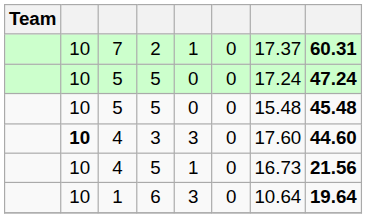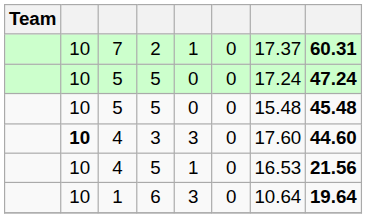4 / 5 | column 7: 16.73 -> 16.53
